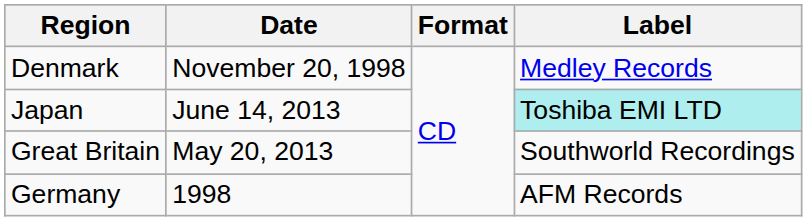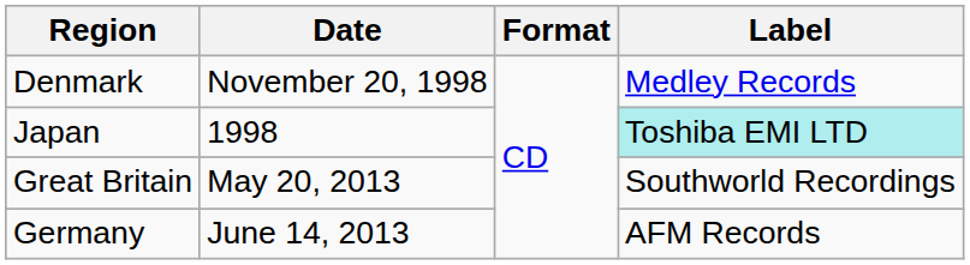Japan | Date: June 14, 2013 -> 1998
Germany | Date: 1998 -> June 14, 2013
